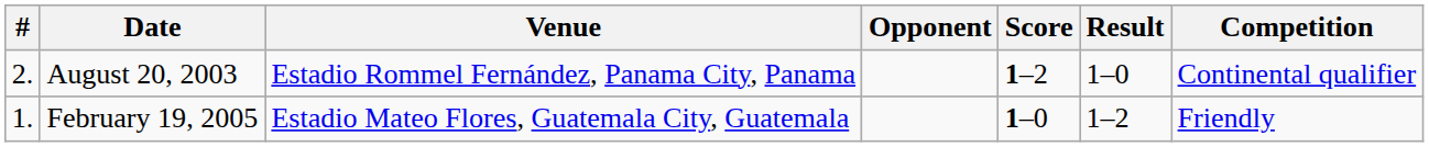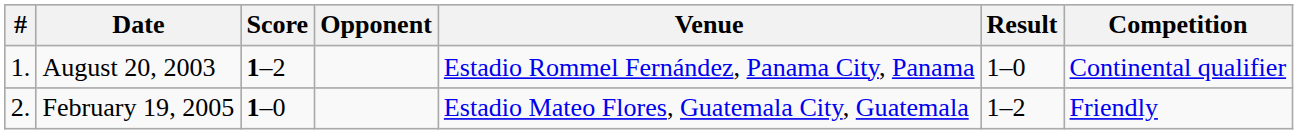columns swapped: Venue <-> Score
August 20, 2003 | #: 2. -> 1.
February 19, 2005 | #: 1. -> 2.
